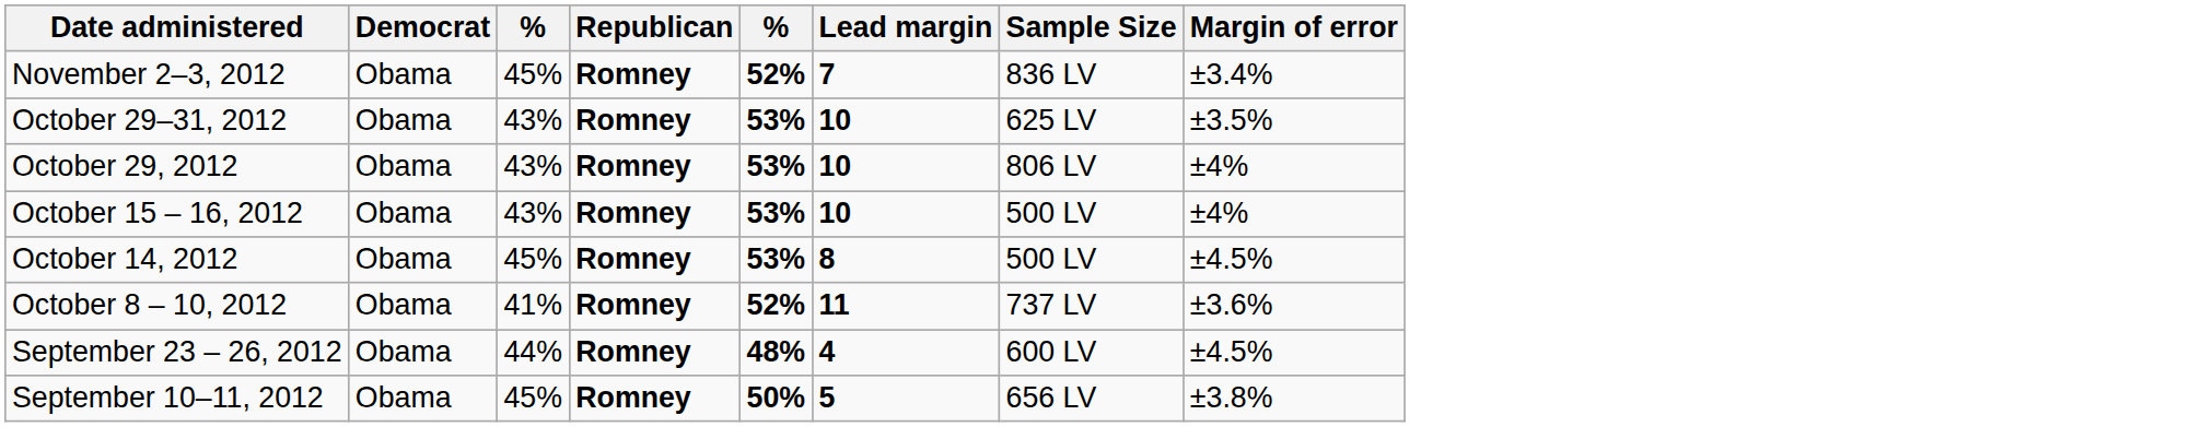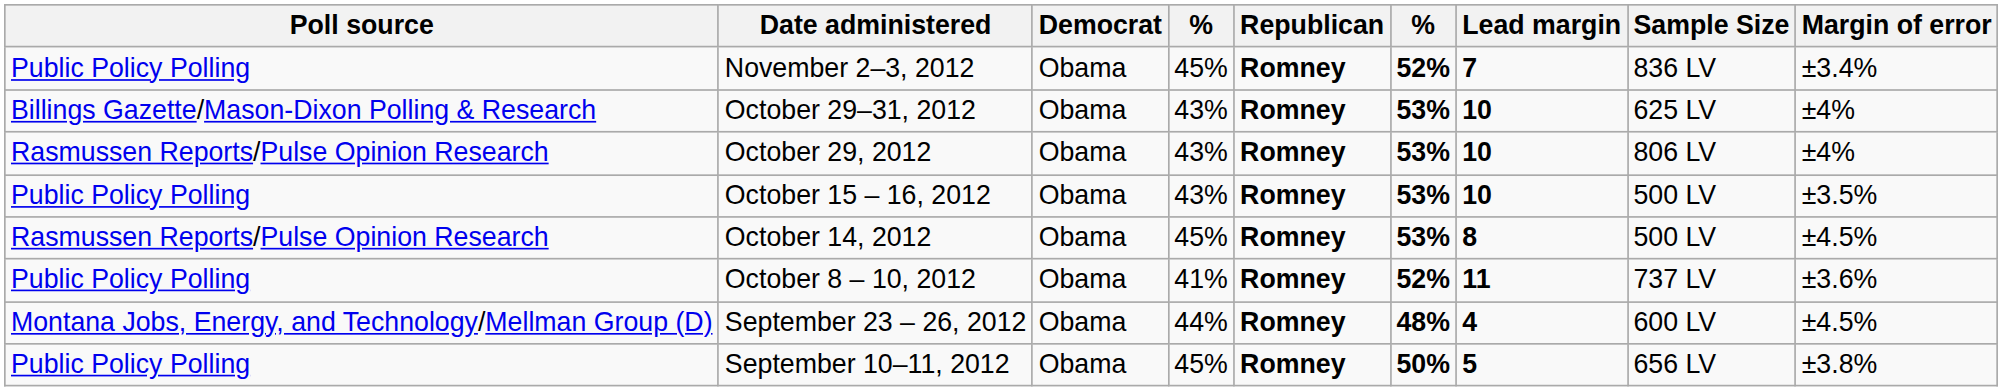+ column: Poll source | Public Policy Polling | Billings Gazette/Mason-Dixon Polling & Research | Rasmussen Reports/Pulse Opinion Research | Public Policy Polling | Rasmussen Reports/Pulse Opinion Research | Public Policy Polling | Montana Jobs, Energy, and Technology/Mellman Group (D) | Public Policy Polling
October 29–31, 2012 | Margin of error: ±3.5% -> ±4%
October 15 – 16, 2012 | Margin of error: ±4% -> ±3.5%
